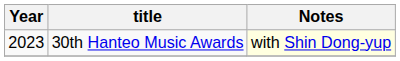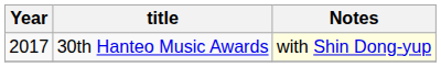30th Hanteo Music Awards | Year: 2023 -> 2017
